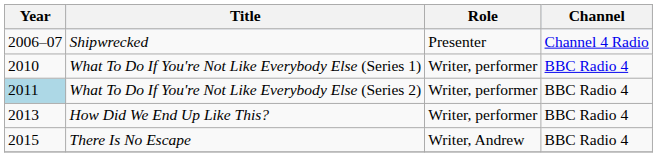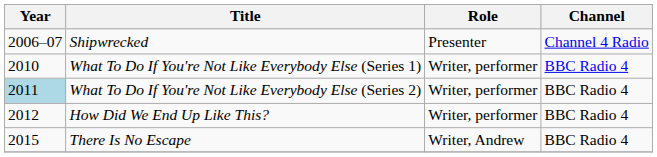How Did We End Up Like This? | Year: 2013 -> 2012
